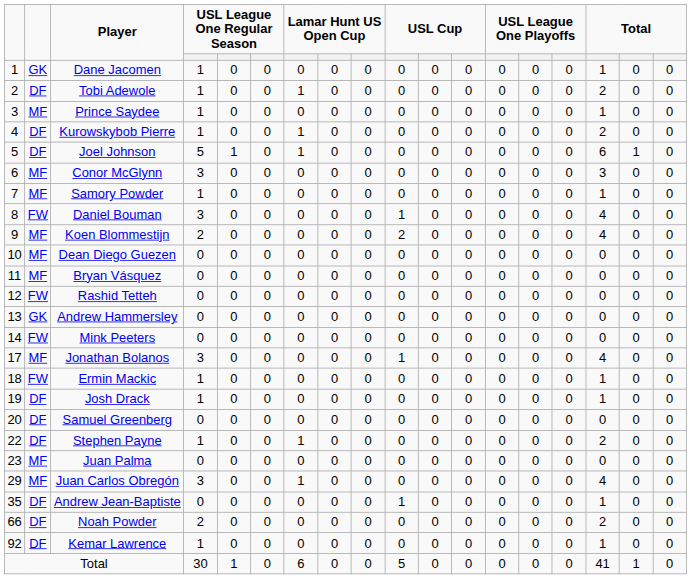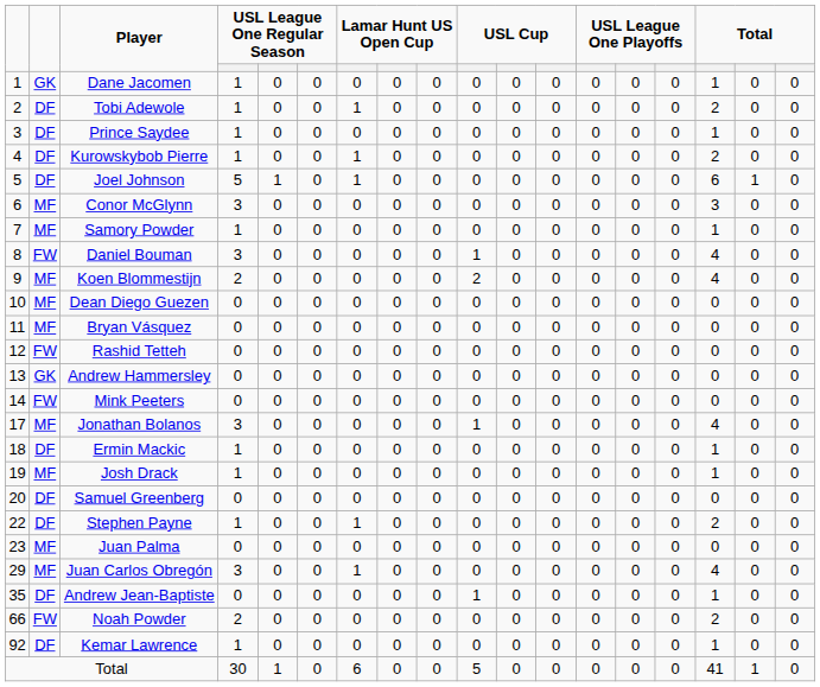Prince Saydee | column 2: MF -> DF
Ermin Mackic | column 2: FW -> DF
Josh Drack | column 2: DF -> MF
Noah Powder | column 2: DF -> FW
